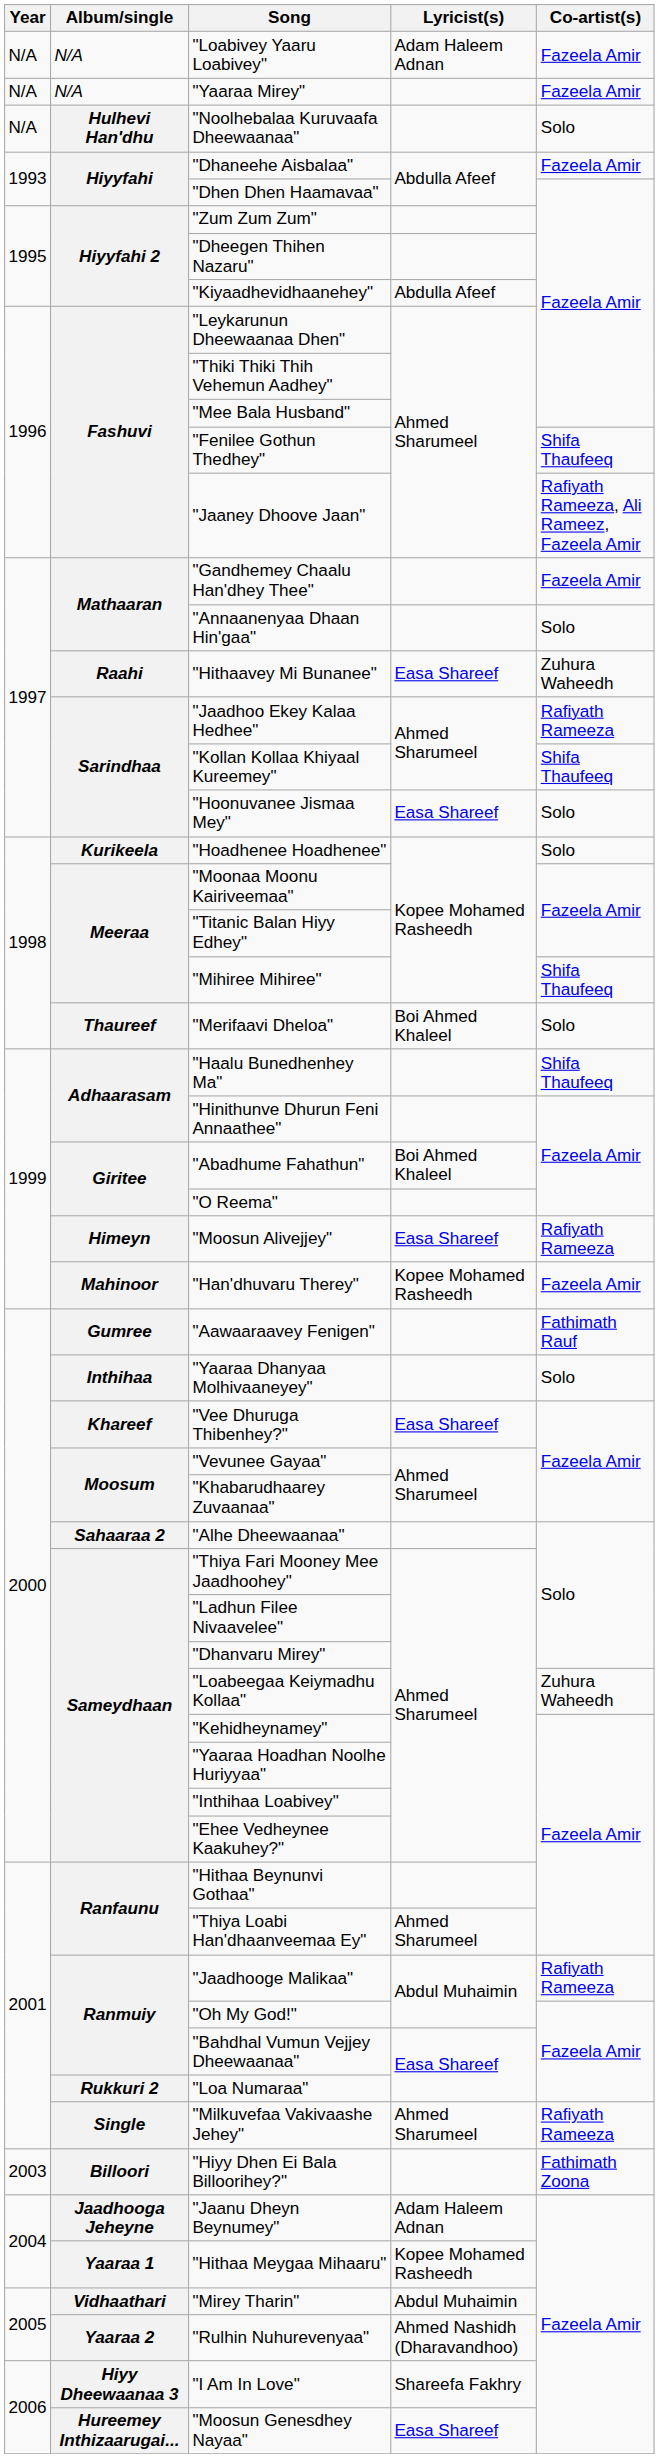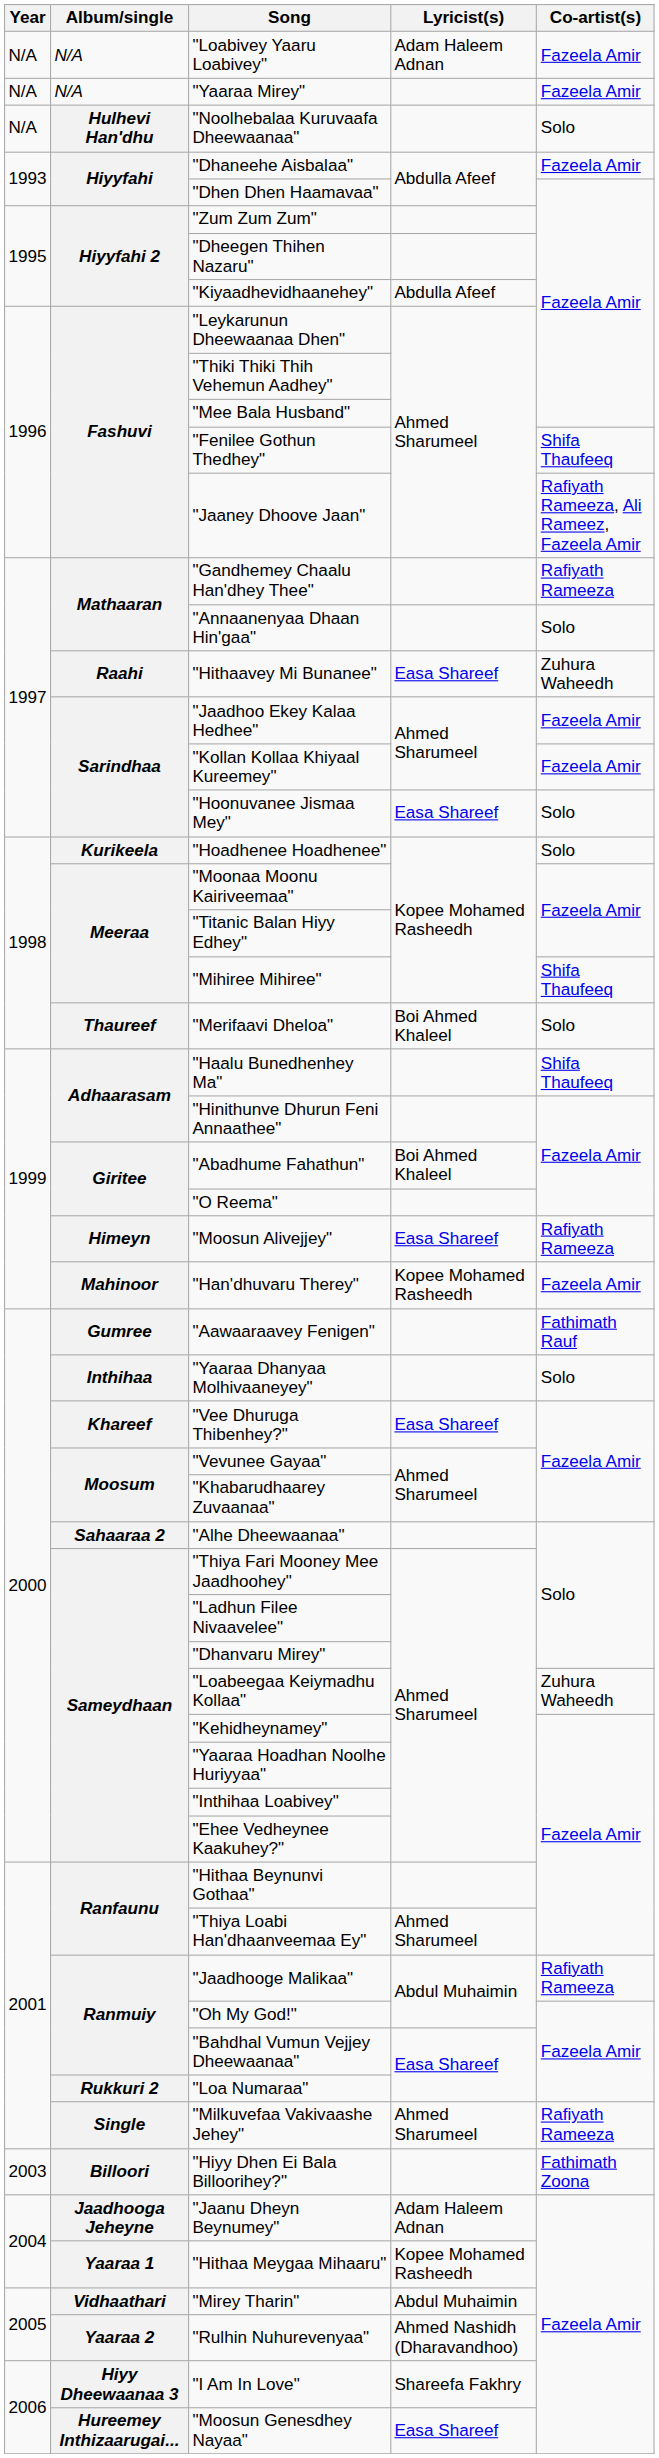"Gandhemey Chaalu Han'dhey Thee" | Co-artist(s): Fazeela Amir -> Rafiyath Rameeza
"Jaadhoo Ekey Kalaa Hedhee" | Co-artist(s): Rafiyath Rameeza -> Fazeela Amir
"Kollan Kollaa Khiyaal Kureemey" | Co-artist(s): Shifa Thaufeeq -> Fazeela Amir
